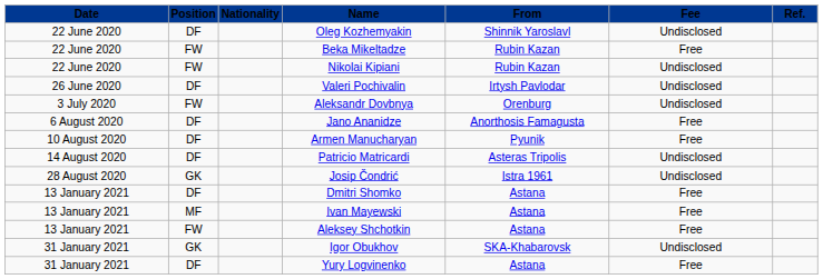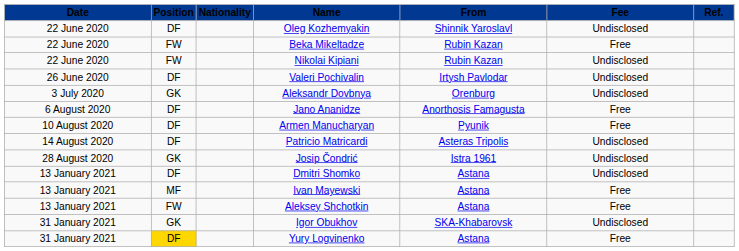Aleksandr Dovbnya | Position: FW -> GK
Dmitri Shomko | Fee: Free -> Undisclosed
Yury Logvinenko | Position: no background -> gold background
